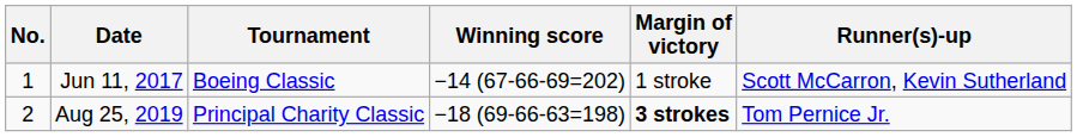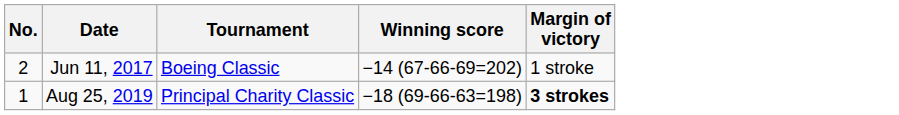- column: Runner(s)-up | Scott McCarron, Kevin Sutherland | Tom Pernice Jr.
Jun 11, 2017 | No.: 1 -> 2
Aug 25, 2019 | No.: 2 -> 1
